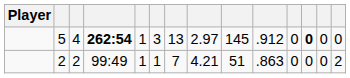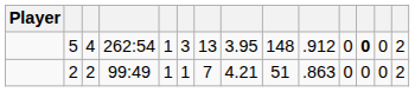5 | column 4: bold -> normal
5 | column 8: 2.97 -> 3.95
5 | column 9: 145 -> 148
5 | column 14: 0 -> 2
